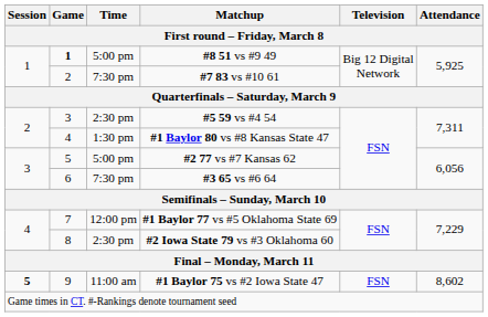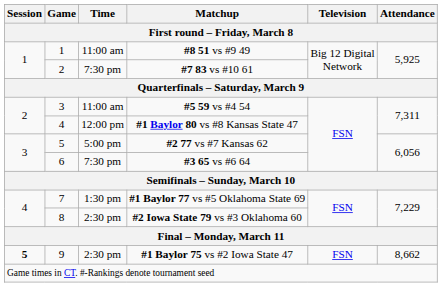#8 51 vs #9 49 | Game: bold -> normal
#8 51 vs #9 49 | Time: 5:00 pm -> 11:00 am
#5 59 vs #4 54 | Time: 2:30 pm -> 11:00 am
#1 Baylor 80 vs #8 Kansas State 47 | Time: 1:30 pm -> 12:00 pm
#1 Baylor 77 vs #5 Oklahoma State 69 | Time: 12:00 pm -> 1:30 pm
#1 Baylor 75 vs #2 Iowa State 47 | Time: 11:00 am -> 2:30 pm
#1 Baylor 75 vs #2 Iowa State 47 | Attendance: 8,602 -> 8,662
